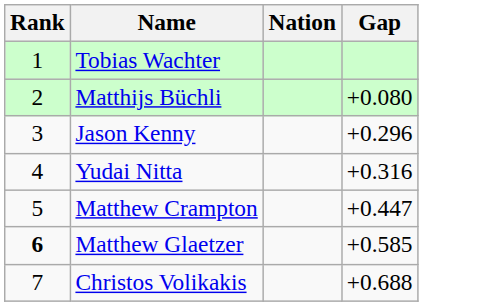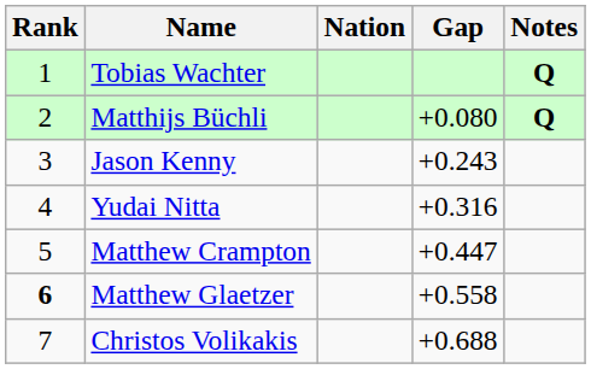+ column: Notes | Q | Q
Jason Kenny | Gap: +0.296 -> +0.243
Matthew Glaetzer | Gap: +0.585 -> +0.558
